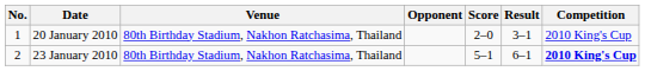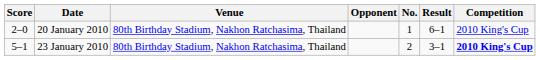columns swapped: No. <-> Score
20 January 2010 | Result: 3–1 -> 6–1
23 January 2010 | Result: 6–1 -> 3–1
